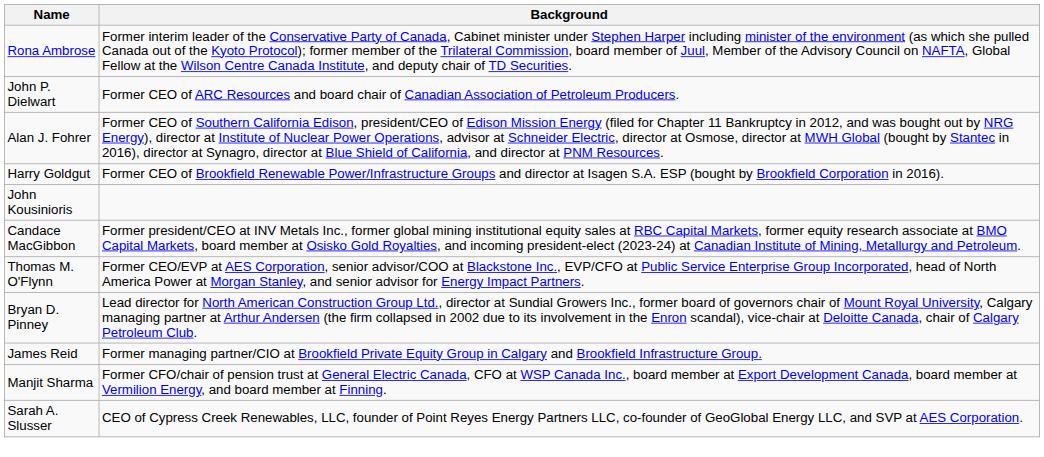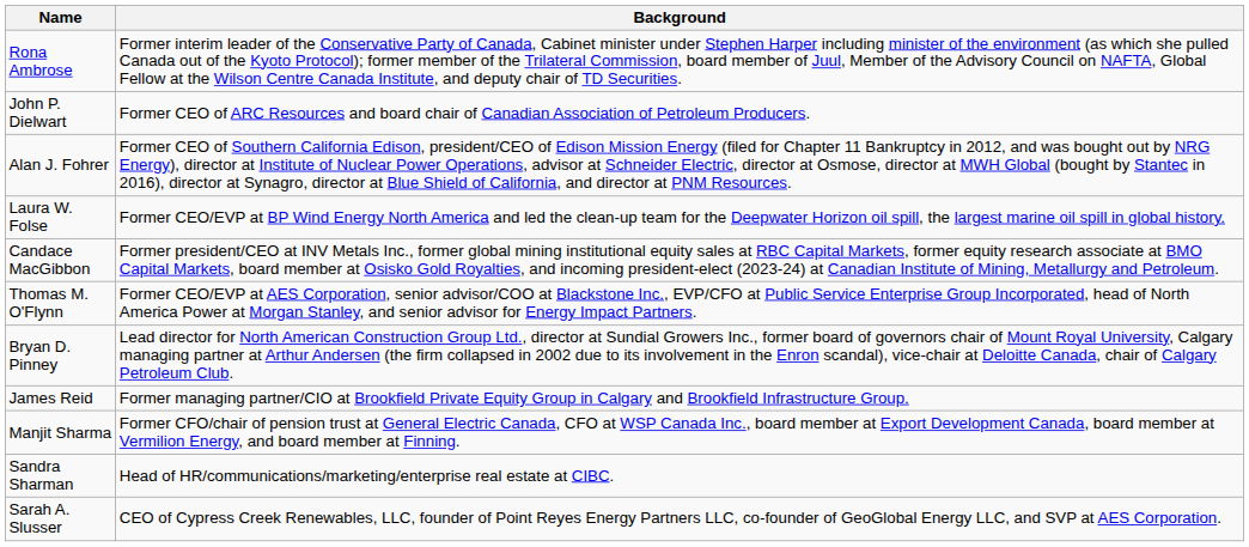+ row: Laura W. Folse | Former CEO/EVP at BP Wind Energy North America and led the clean-up team for the Deepwater Horizon oil spill, the largest marine oil spill in global history.
- row: Harry Goldgut | Former CEO of Brookfield Renewable Power/Infrastructure Groups and director at Isagen S.A. ESP (bought by Brookfield Corporation in 2016).
- row: John Kousinioris
+ row: Sandra Sharman | Head of HR/communications/marketing/enterprise real estate at CIBC.
